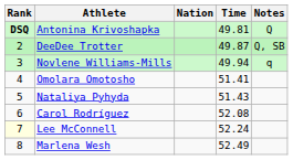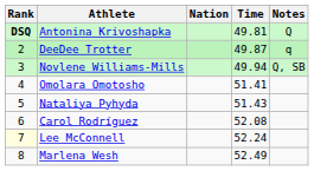DeeDee Trotter | Notes: Q, SB -> q
Novlene Williams-Mills | Notes: q -> Q, SB
